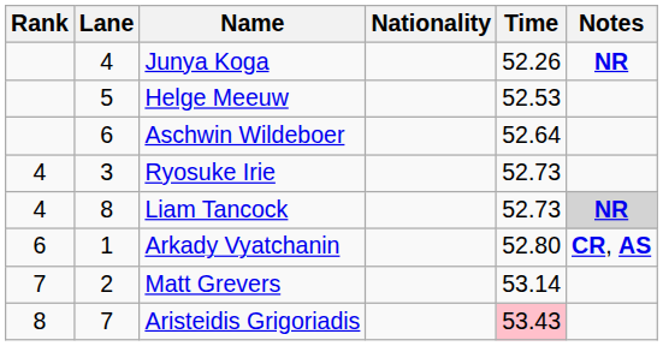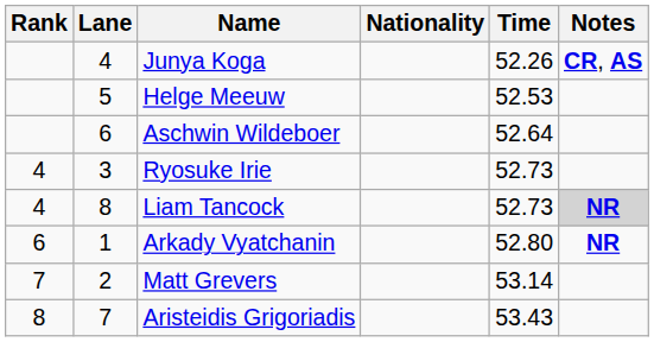Junya Koga | Notes: NR -> CR, AS
Arkady Vyatchanin | Notes: CR, AS -> NR
Aristeidis Grigoriadis | Time: pink background -> no background
